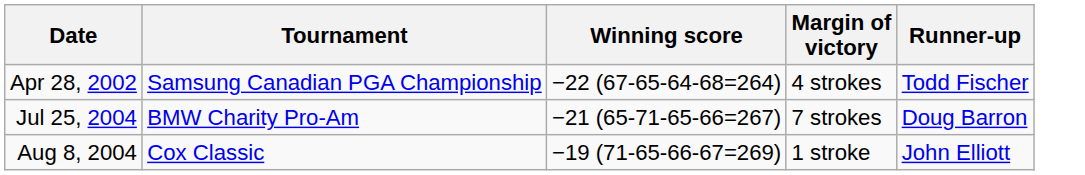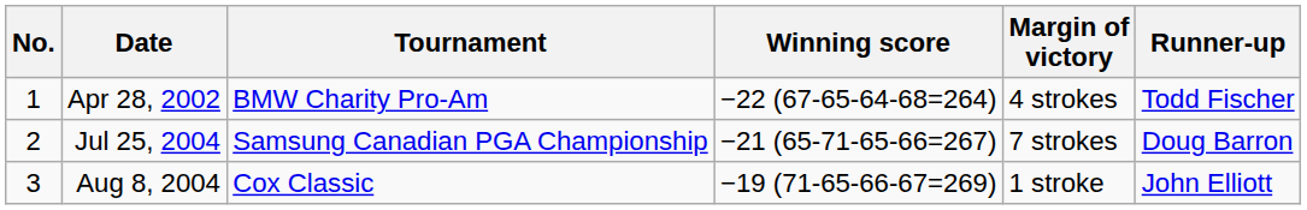+ column: No. | 1 | 2 | 3
Apr 28, 2002 | Tournament: Samsung Canadian PGA Championship -> BMW Charity Pro-Am
Jul 25, 2004 | Tournament: BMW Charity Pro-Am -> Samsung Canadian PGA Championship
